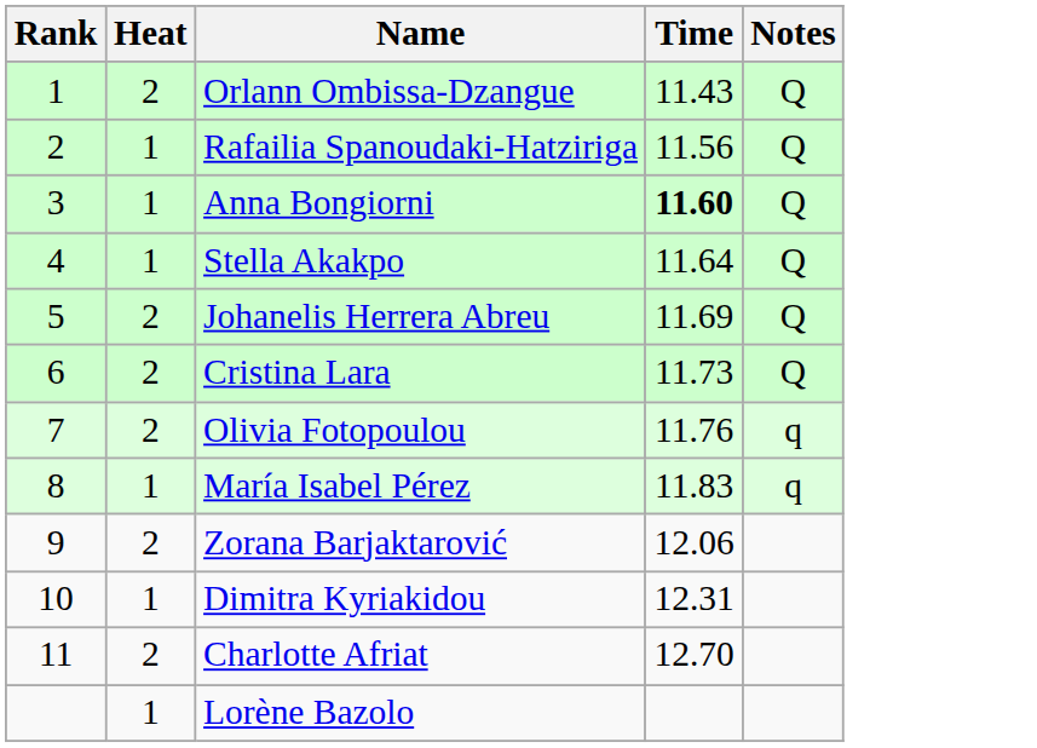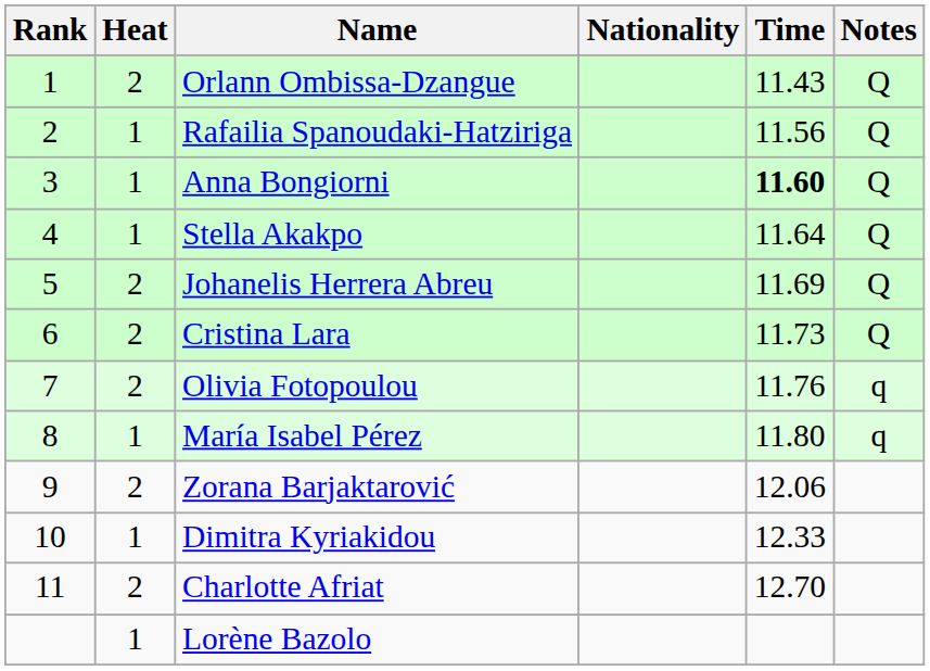+ column: Nationality
María Isabel Pérez | Time: 11.83 -> 11.80
Dimitra Kyriakidou | Time: 12.31 -> 12.33
